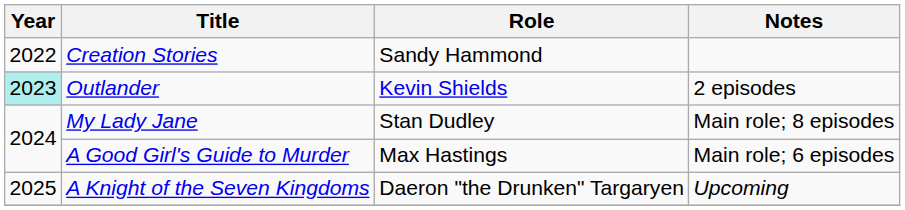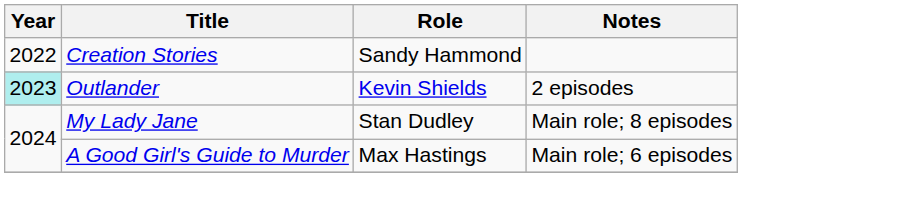- row: 2025 | A Knight of the Seven Kingdoms | Daeron "the Drunken" Targaryen | Upcoming
